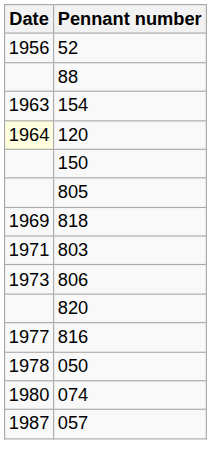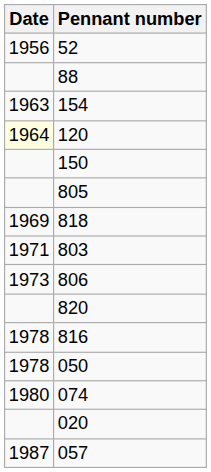816 | Date: 1977 -> 1978
+ row: 020
